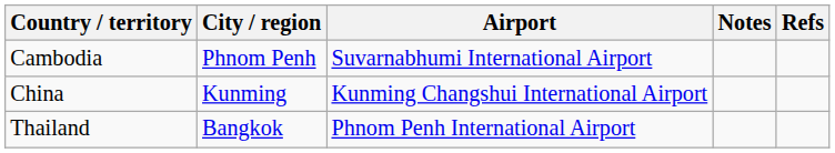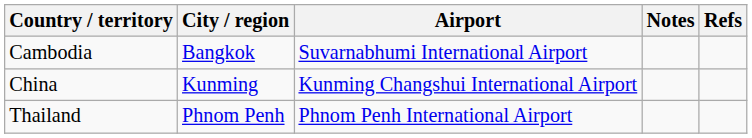Cambodia | City / region: Phnom Penh -> Bangkok
Thailand | City / region: Bangkok -> Phnom Penh
